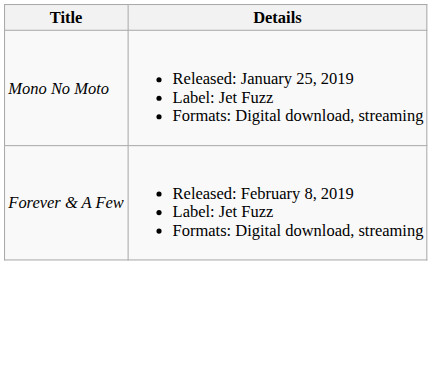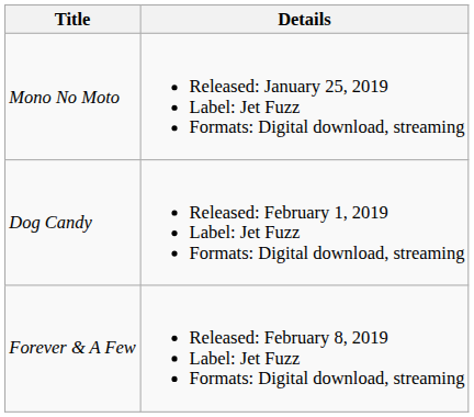+ row: Dog Candy | Released: February 1, 2019 Label: Jet Fuzz Formats: Digital download, streaming
